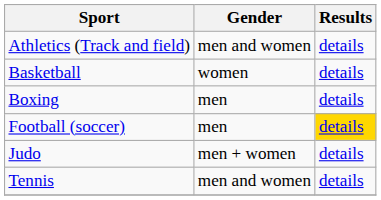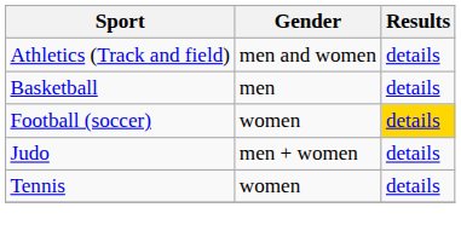Basketball | Gender: women -> men
- row: Boxing | men | details
Football (soccer) | Gender: men -> women
Tennis | Gender: men and women -> women
